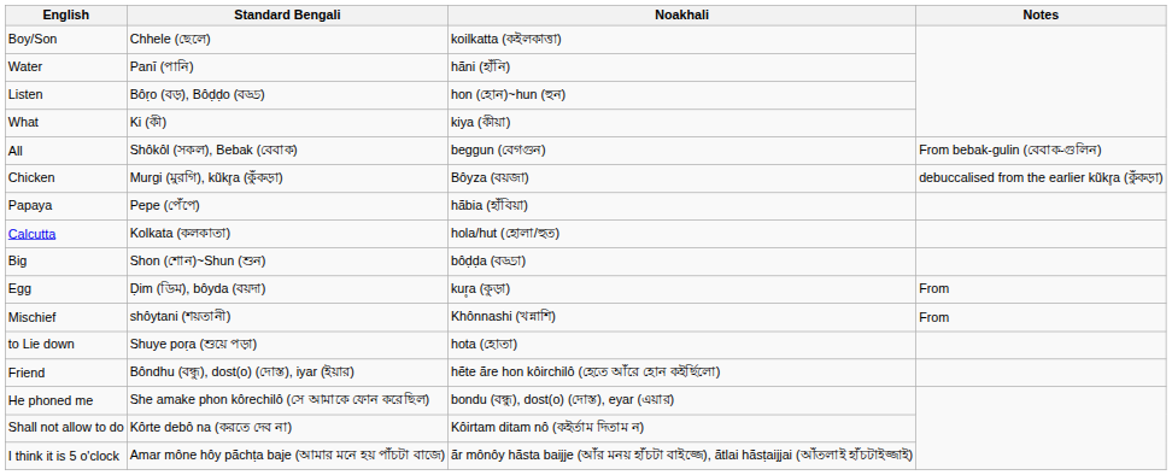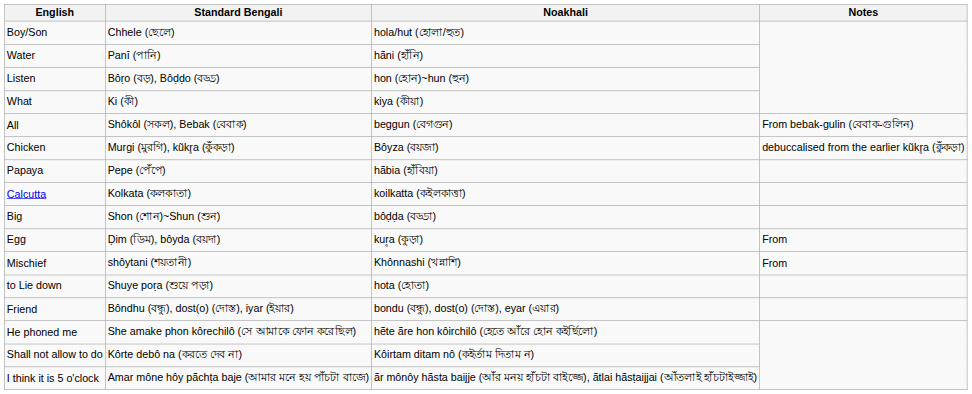Boy/Son | Noakhali: koilkatta (কইলকাত্তা) -> hola/hut (হোলা/হুত)
Calcutta | Noakhali: hola/hut (হোলা/হুত) -> koilkatta (কইলকাত্তা)
Friend | Noakhali: hẽte ãre hon kôirchilô (হেতে আঁরে হোন কইর্ছিলো) -> bondu (বন্ধু), dost(o) (দোস্ত), eyar (এয়ার)
He phoned me | Noakhali: bondu (বন্ধু), dost(o) (দোস্ত), eyar (এয়ার) -> hẽte ãre hon kôirchilô (হেতে আঁরে হোন কইর্ছিলো)
